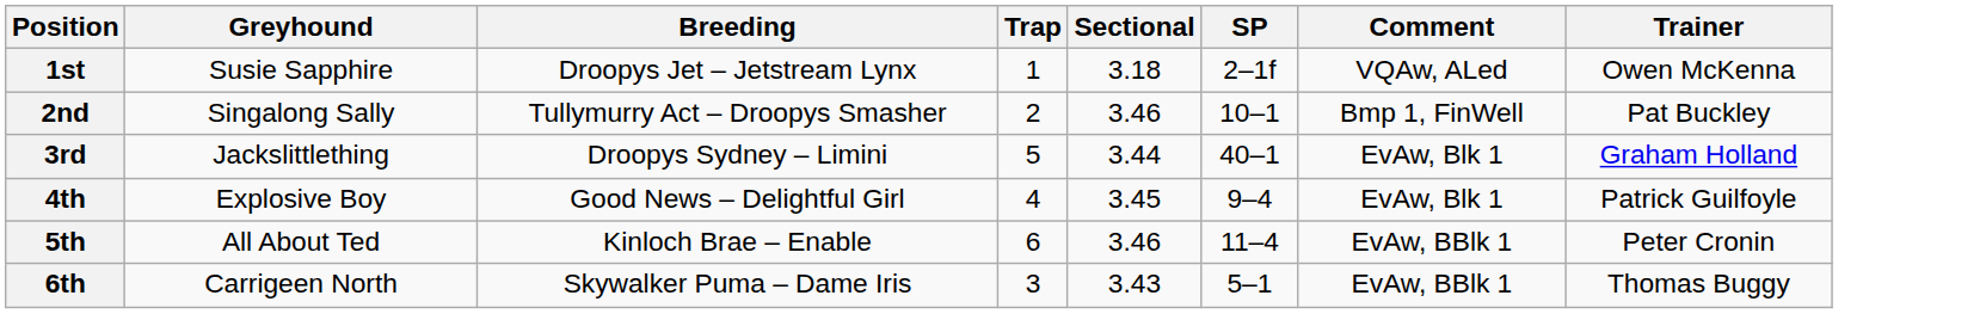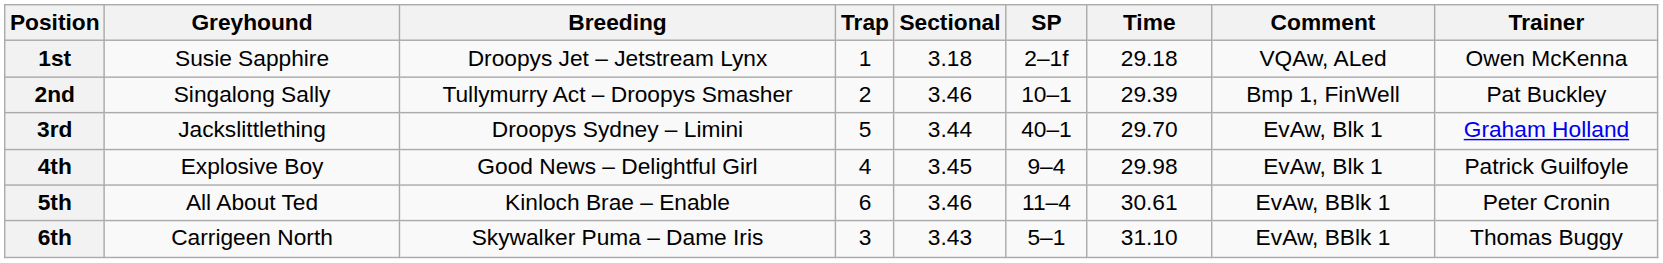+ column: Time | 29.18 | 29.39 | 29.70 | 29.98 | 30.61 | 31.10
